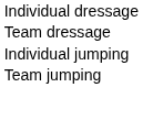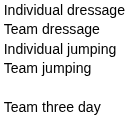+ row: Team three day
